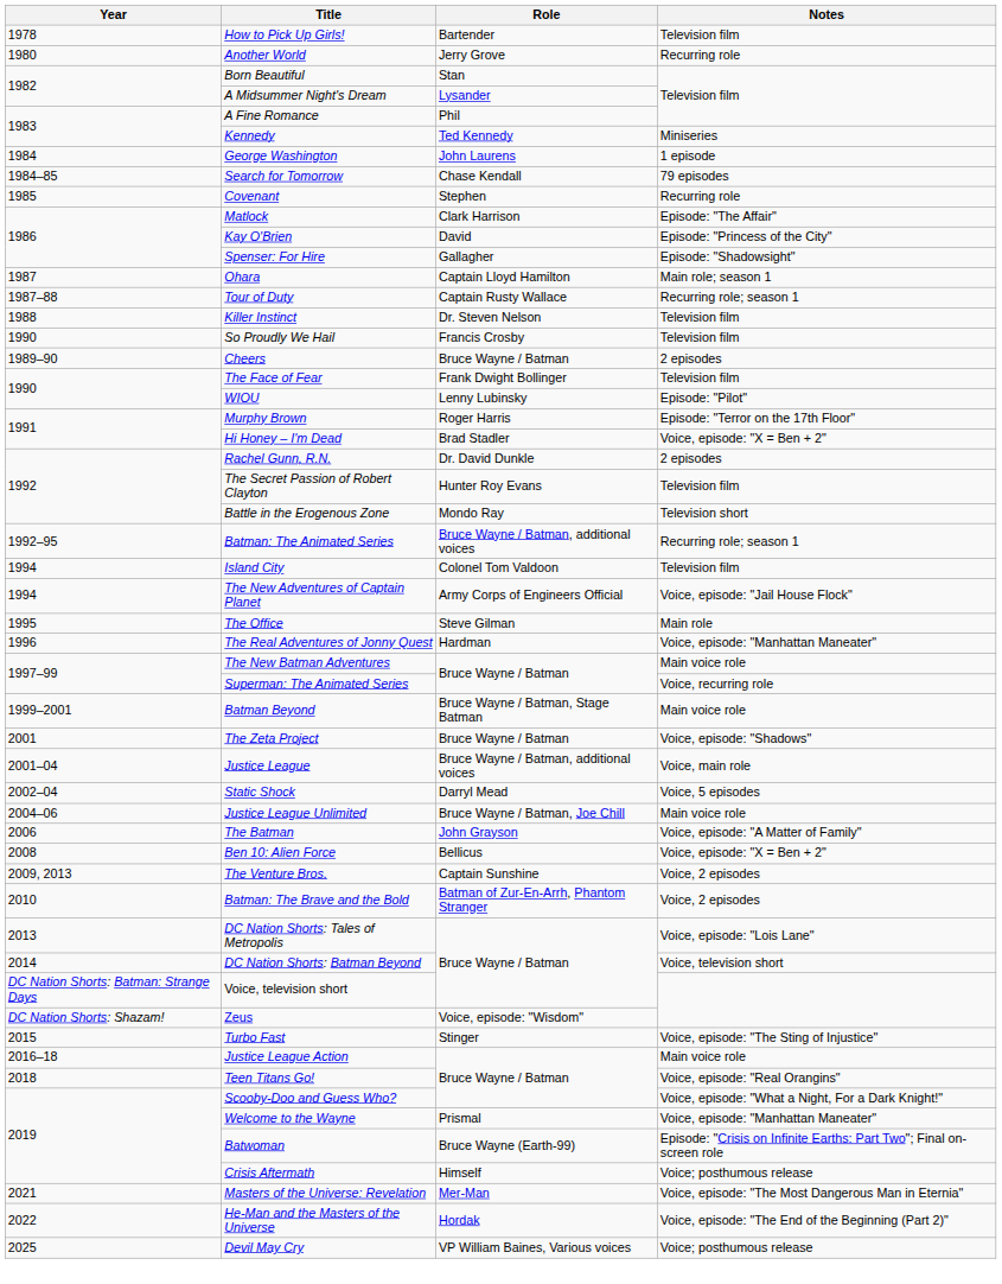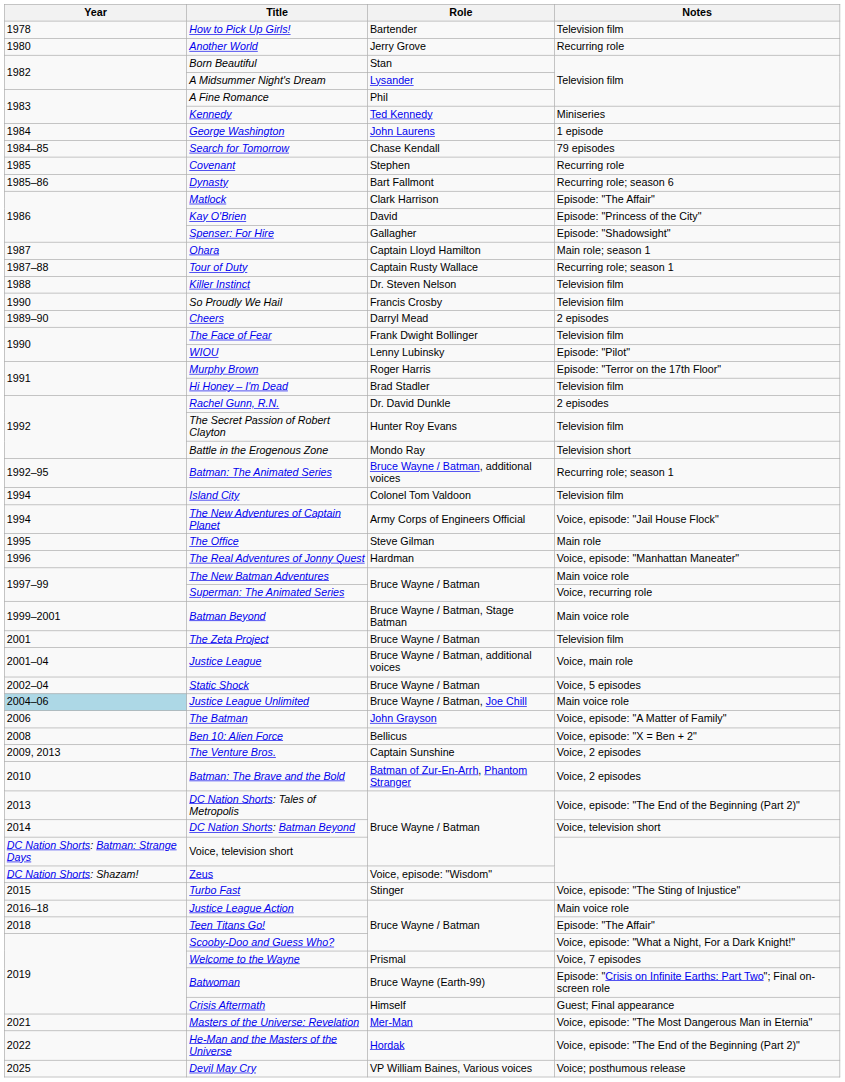+ row: 1985–86 | Dynasty | Bart Fallmont | Recurring role; season 6
Cheers | Role: Bruce Wayne / Batman -> Darryl Mead
Hi Honey – I'm Dead | Notes: Voice, episode: "X = Ben + 2" -> Television film
The Zeta Project | Notes: Voice, episode: "Shadows" -> Television film
Static Shock | Role: Darryl Mead -> Bruce Wayne / Batman
Justice League Unlimited | Year: no background -> lightblue background
DC Nation Shorts: Tales of Metropolis | Notes: Voice, episode: "Lois Lane" -> Voice, episode: "The End of the Beginning (Part 2)"
Teen Titans Go! | Notes: Voice, episode: "Real Orangins" -> Episode: "The Affair"
Welcome to the Wayne | Notes: Voice, episode: "Manhattan Maneater" -> Voice, 7 episodes
Crisis Aftermath | Notes: Voice; posthumous release -> Guest; Final appearance
